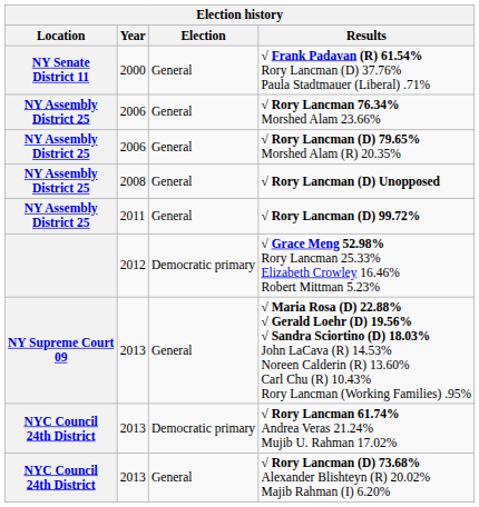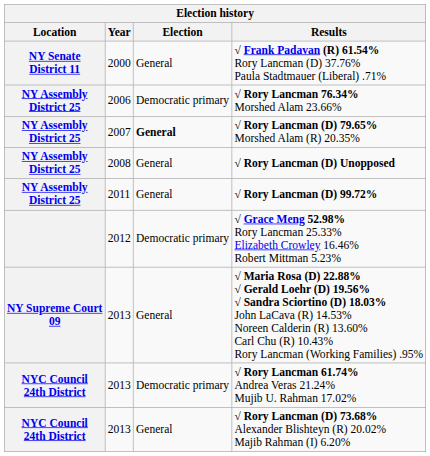√ Rory Lancman 76.34% Morshed Alam 23.66% | Election: General -> Democratic primary
√ Rory Lancman (D) 79.65% Morshed Alam (R) 20.35% | Year: 2006 -> 2007
√ Rory Lancman (D) 79.65% Morshed Alam (R) 20.35% | Election: normal -> bold
